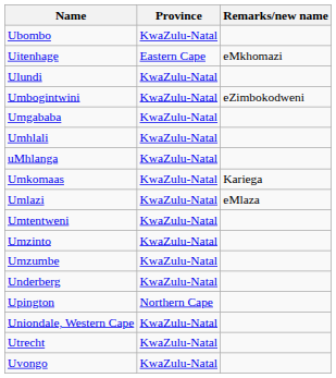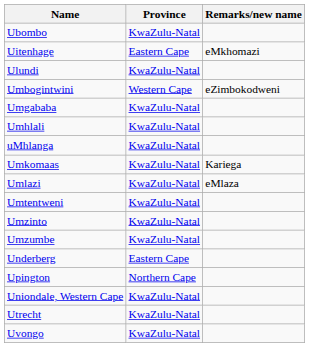Umbogintwini | Province: KwaZulu-Natal -> Western Cape
Underberg | Province: KwaZulu-Natal -> Eastern Cape
